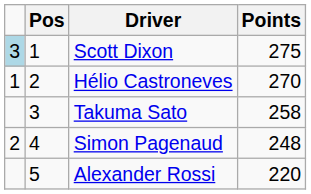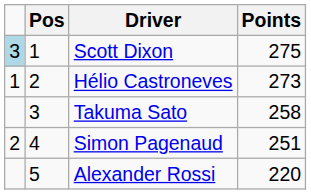Hélio Castroneves | Points: 270 -> 273
Simon Pagenaud | Points: 248 -> 251
